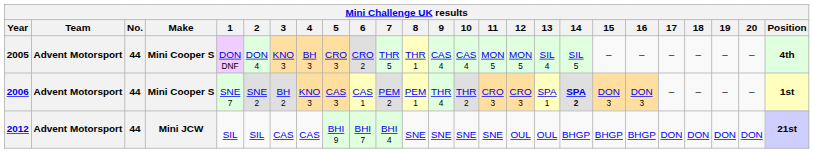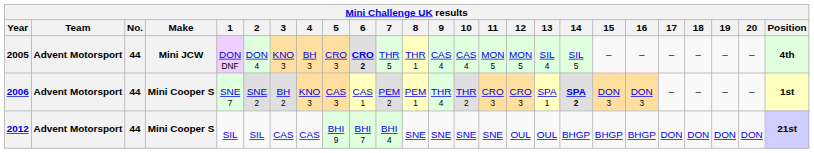2005 | Make: Mini Cooper S -> Mini JCW
2005 | 6: normal -> bold
2012 | Make: Mini JCW -> Mini Cooper S
